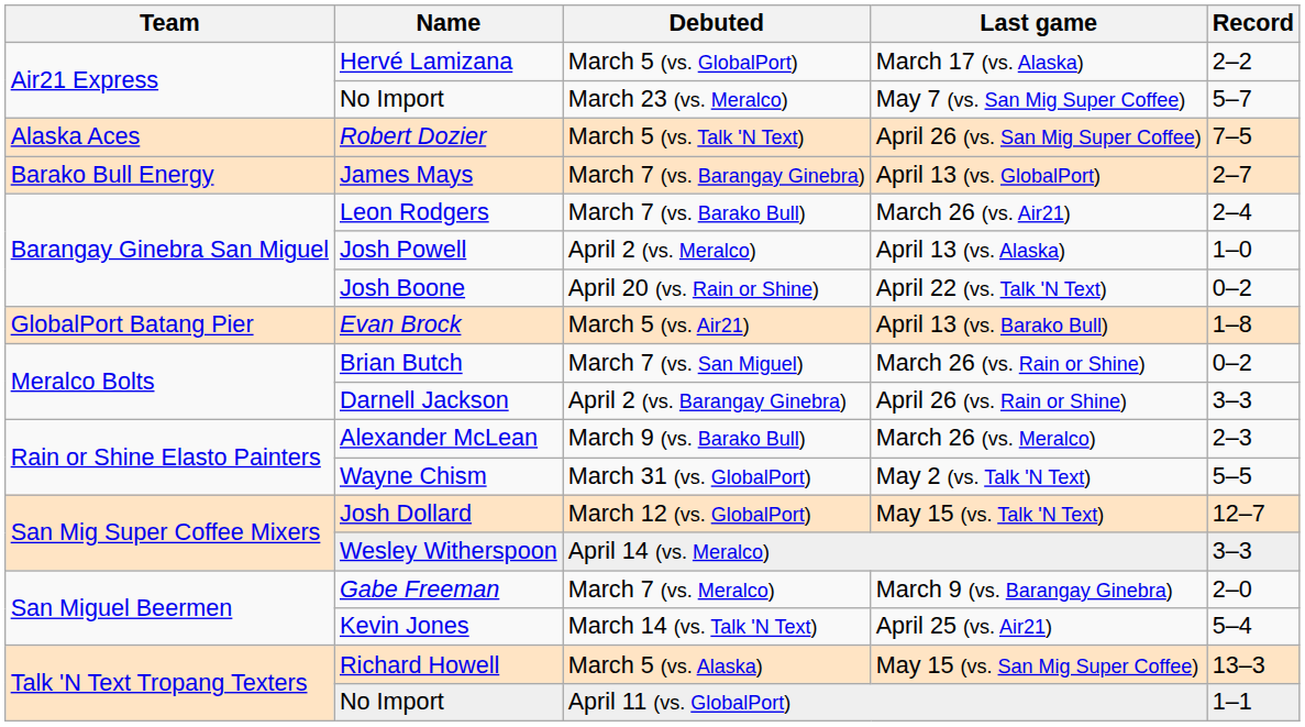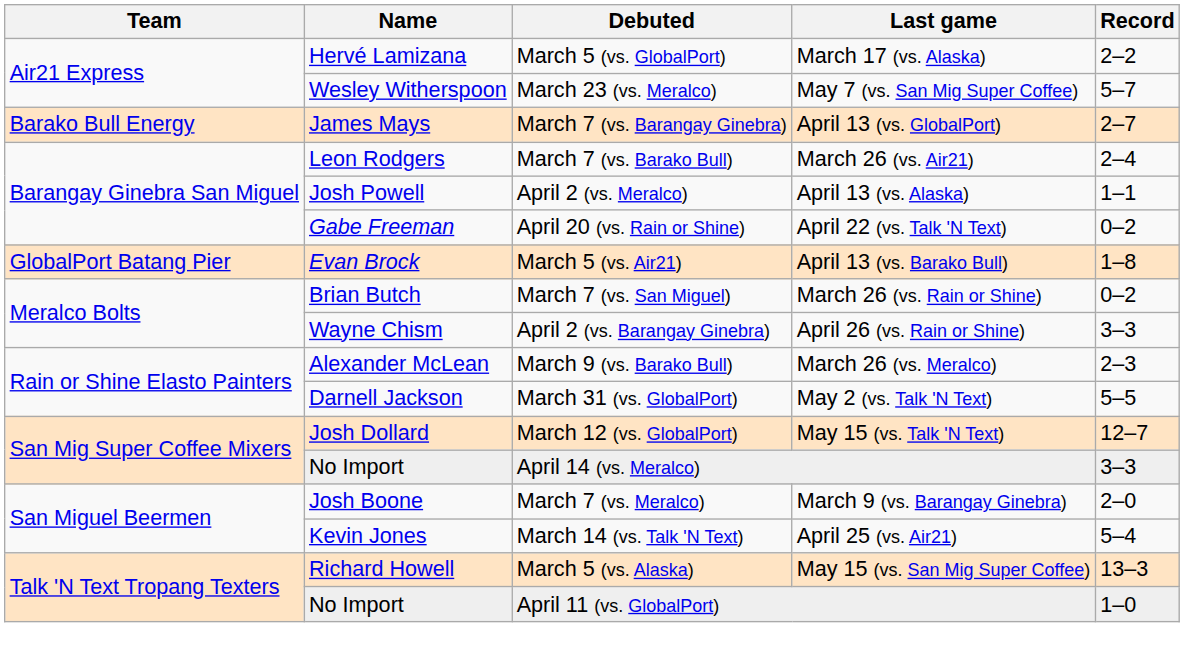March 23 (vs. Meralco) | Name: No Import -> Wesley Witherspoon
- row: Alaska Aces | Robert Dozier | March 5 (vs. Talk 'N Text) | April 26 (vs. San Mig Super Coffee) | 7–5
April 2 (vs. Meralco) | Record: 1–0 -> 1–1
April 20 (vs. Rain or Shine) | Name: Josh Boone -> Gabe Freeman
April 2 (vs. Barangay Ginebra) | Name: Darnell Jackson -> Wayne Chism
March 31 (vs. GlobalPort) | Name: Wayne Chism -> Darnell Jackson
April 14 (vs. Meralco) | Name: Wesley Witherspoon -> No Import
March 7 (vs. Meralco) | Name: Gabe Freeman -> Josh Boone
April 11 (vs. GlobalPort) | Record: 1–1 -> 1–0
